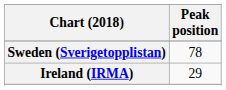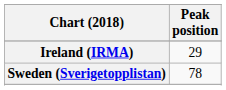rows swapped: Ireland (IRMA) <-> Sweden (Sverigetopplistan)
